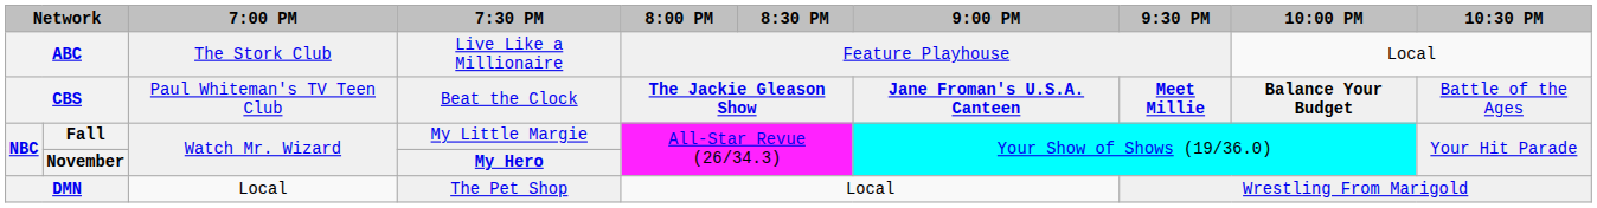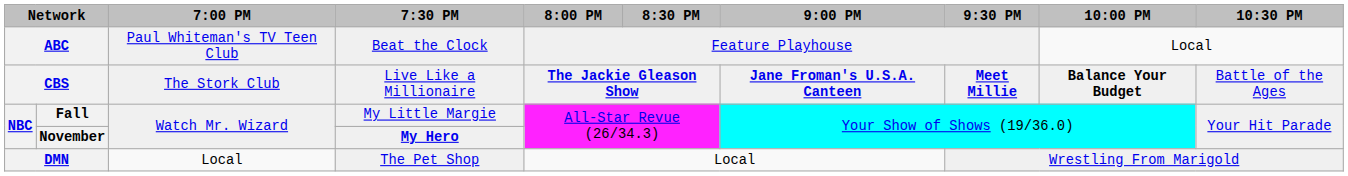ABC | 7:00 PM: The Stork Club -> Paul Whiteman's TV Teen Club
ABC | 7:30 PM: Live Like a Millionaire -> Beat the Clock
CBS | 7:00 PM: Paul Whiteman's TV Teen Club -> The Stork Club
CBS | 7:30 PM: Beat the Clock -> Live Like a Millionaire
